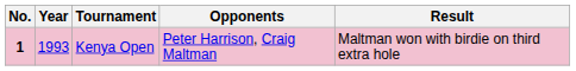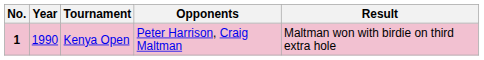Kenya Open | Year: 1993 -> 1990
